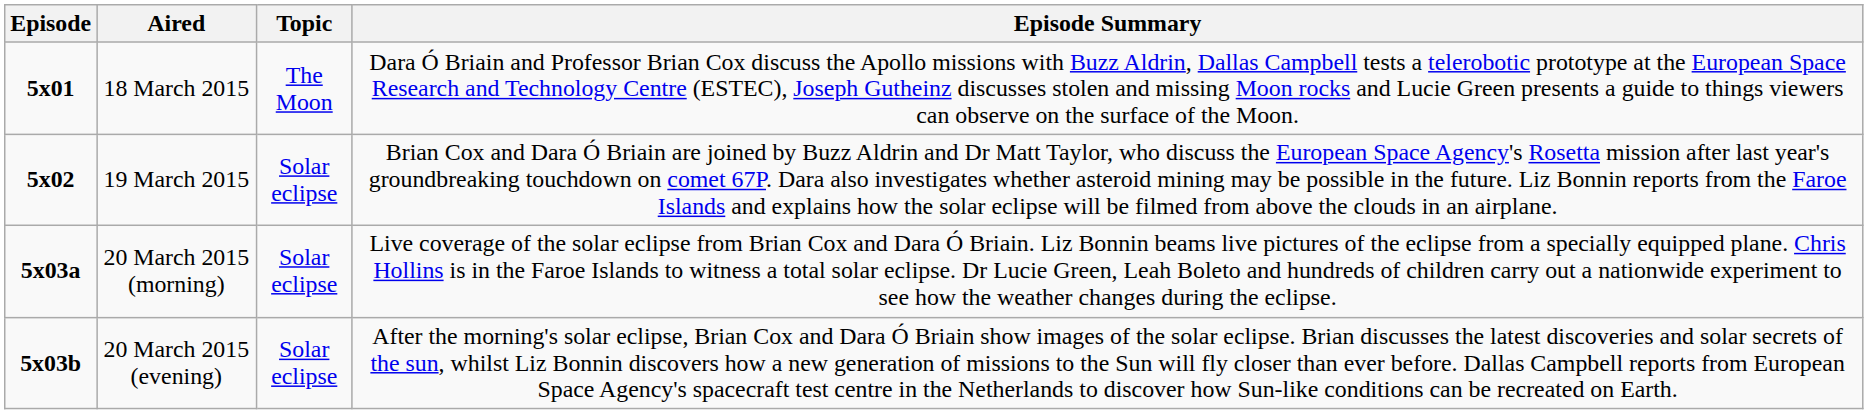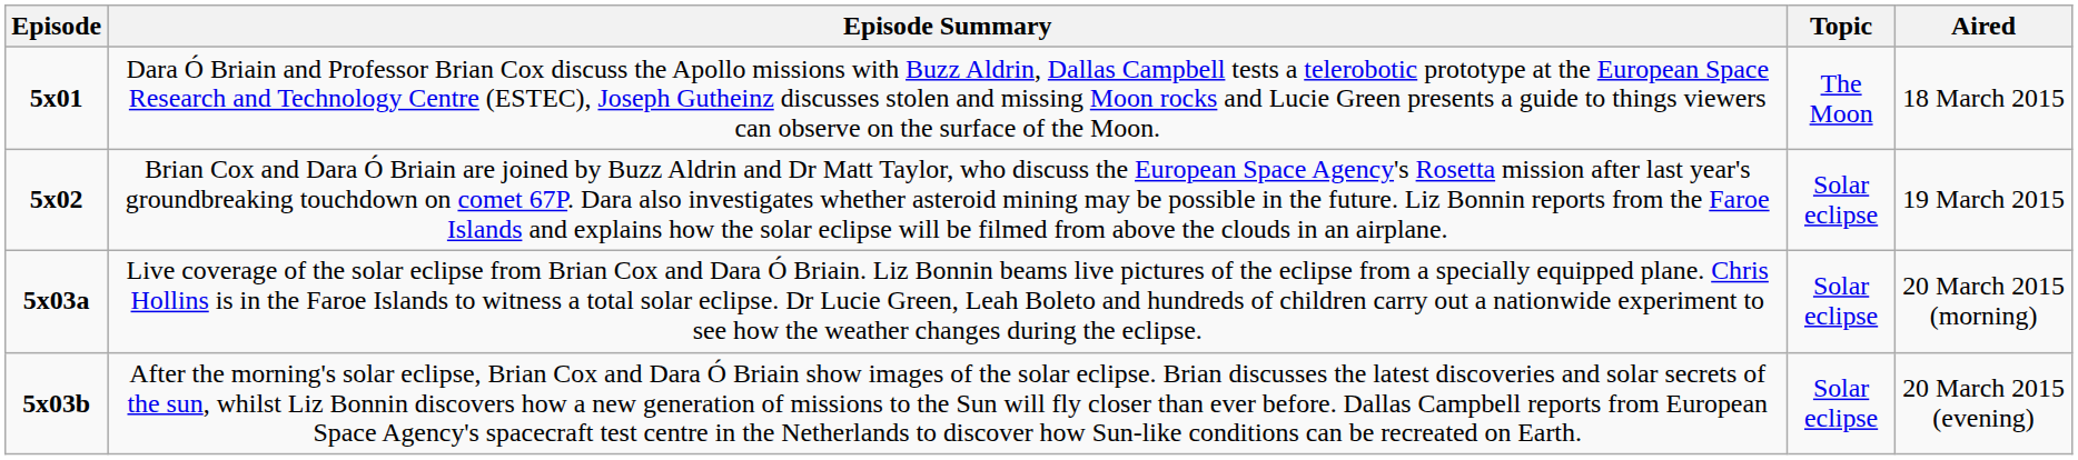columns swapped: Aired <-> Episode Summary
